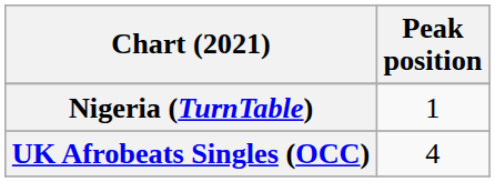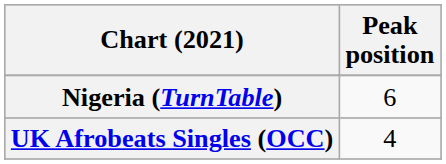Nigeria (TurnTable) | Peak position: 1 -> 6
